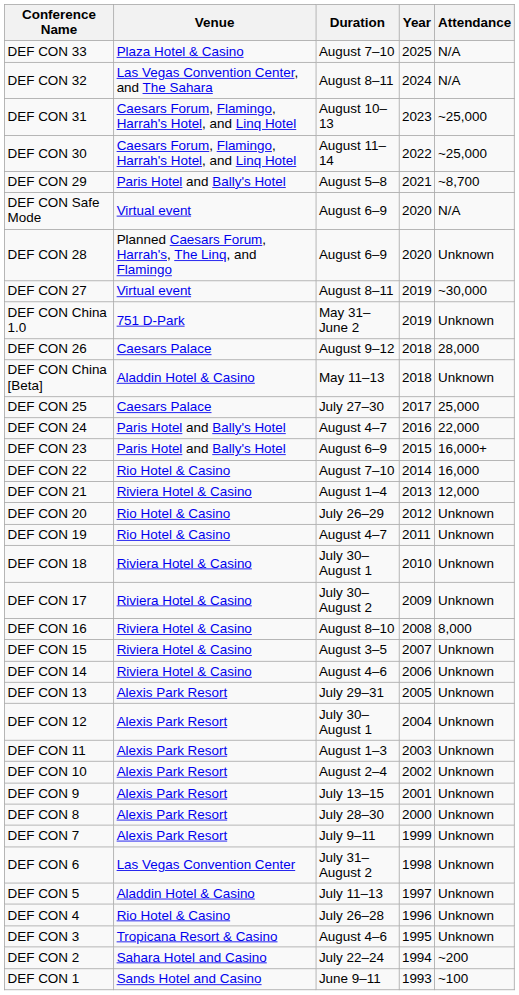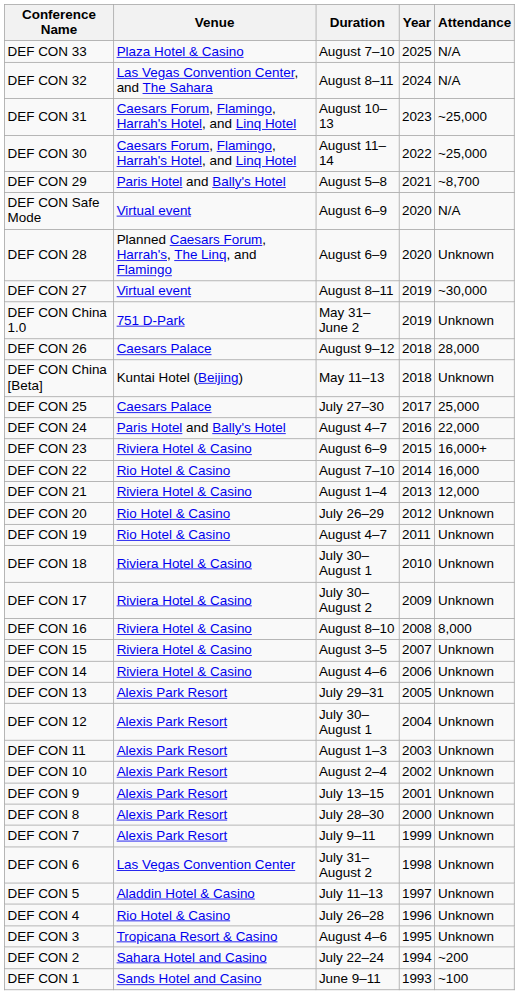DEF CON China [Beta] | Venue: Aladdin Hotel & Casino -> Kuntai Hotel (Beijing)
DEF CON 23 | Venue: Paris Hotel and Bally's Hotel -> Riviera Hotel & Casino
